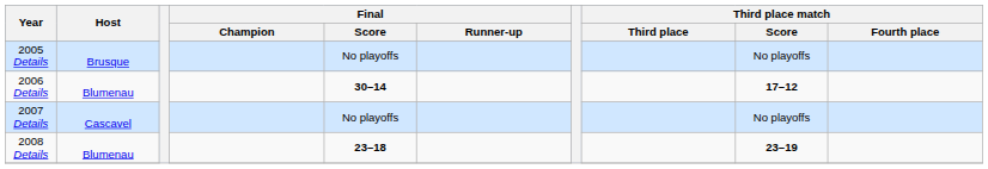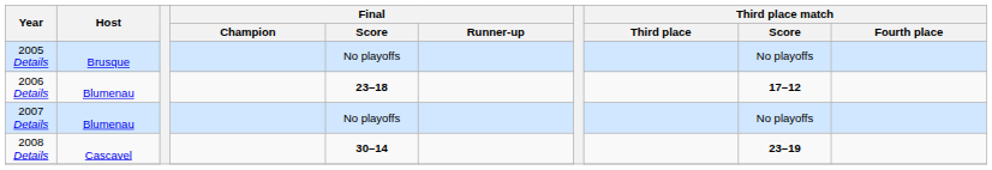2006 Details | Final / Score: 30–14 -> 23–18
2007 Details | Host: Cascavel -> Blumenau
2008 Details | Host: Blumenau -> Cascavel
2008 Details | Final / Score: 23–18 -> 30–14
